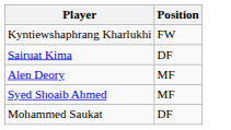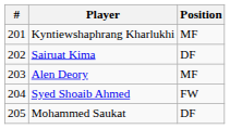+ column: # | 201 | 202 | 203 | 204 | 205
Kyntiewshaphrang Kharlukhi | Position: FW -> MF
Syed Shoaib Ahmed | Position: MF -> FW
